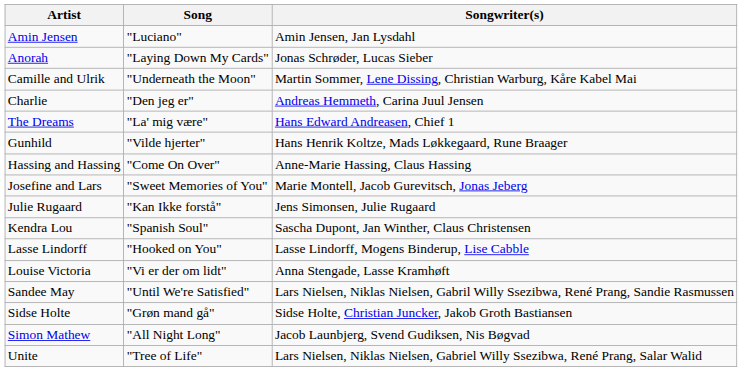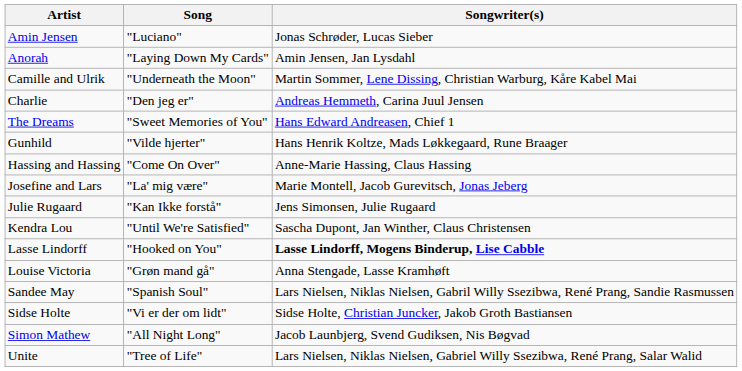Amin Jensen | Songwriter(s): Amin Jensen, Jan Lysdahl -> Jonas Schrøder, Lucas Sieber
Anorah | Songwriter(s): Jonas Schrøder, Lucas Sieber -> Amin Jensen, Jan Lysdahl
The Dreams | Song: "La' mig være" -> "Sweet Memories of You"
Josefine and Lars | Song: "Sweet Memories of You" -> "La' mig være"
Kendra Lou | Song: "Spanish Soul" -> "Until We're Satisfied"
Lasse Lindorff | Songwriter(s): normal -> bold
Louise Victoria | Song: "Vi er der om lidt" -> "Grøn mand gå"
Sandee May | Song: "Until We're Satisfied" -> "Spanish Soul"
Sidse Holte | Song: "Grøn mand gå" -> "Vi er der om lidt"
